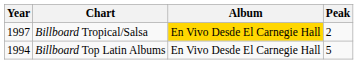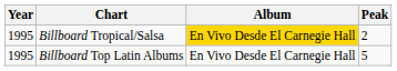Billboard Tropical/Salsa | Year: 1997 -> 1995
Billboard Top Latin Albums | Year: 1994 -> 1995
